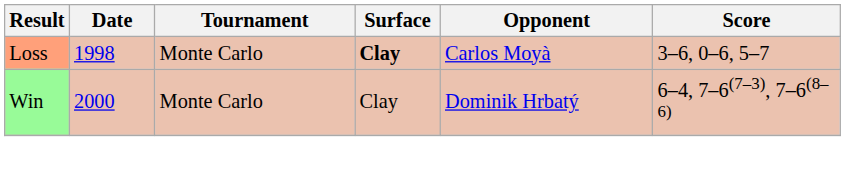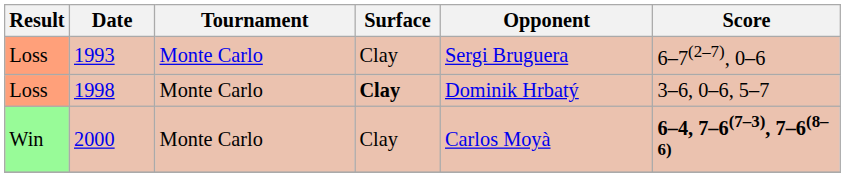+ row: Loss | 1993 | Monte Carlo | Clay | Sergi Bruguera | 6–7(2–7), 0–6
1998 | Opponent: Carlos Moyà -> Dominik Hrbatý
2000 | Opponent: Dominik Hrbatý -> Carlos Moyà
2000 | Score: normal -> bold
